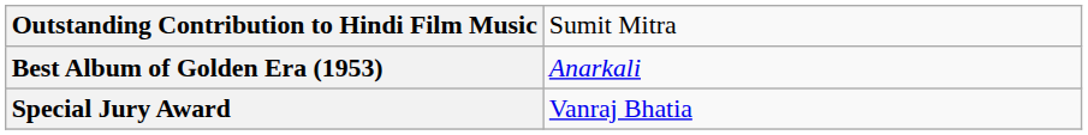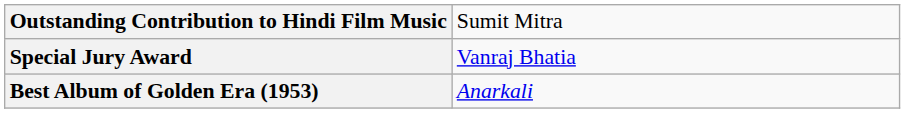rows swapped: Best Album of Golden Era (1953) <-> Special Jury Award
